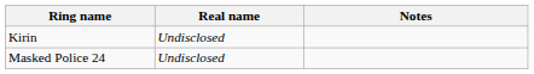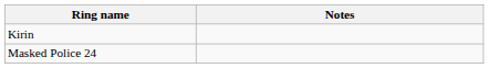- column: Real name | Undisclosed | Undisclosed
